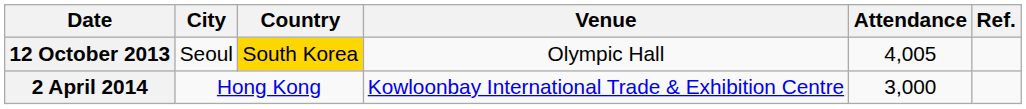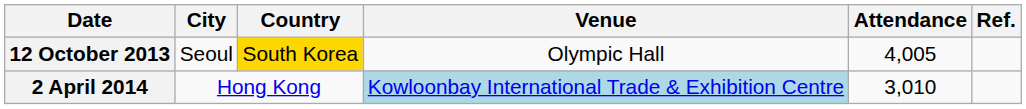2 April 2014 | Venue: no background -> lightblue background
2 April 2014 | Attendance: 3,000 -> 3,010
